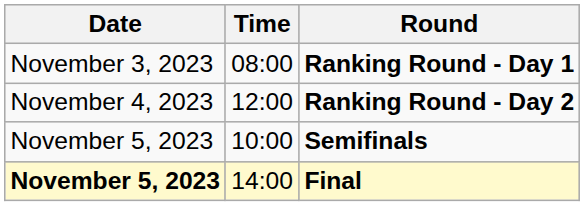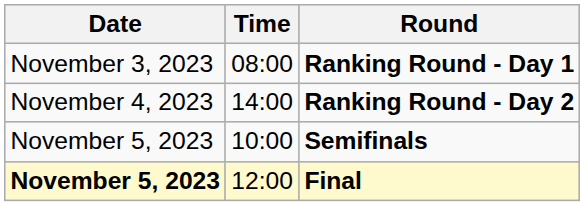Ranking Round - Day 2 | Time: 12:00 -> 14:00
Final | Time: 14:00 -> 12:00
